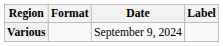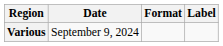columns swapped: Date <-> Format
